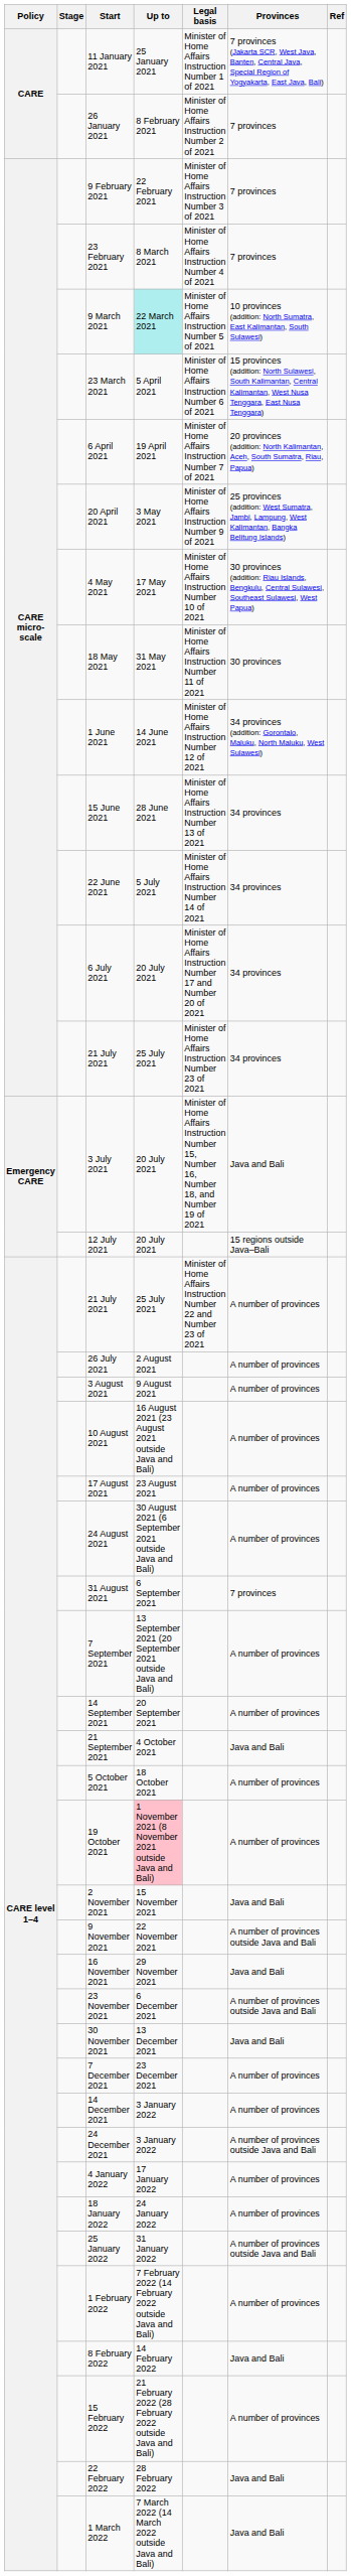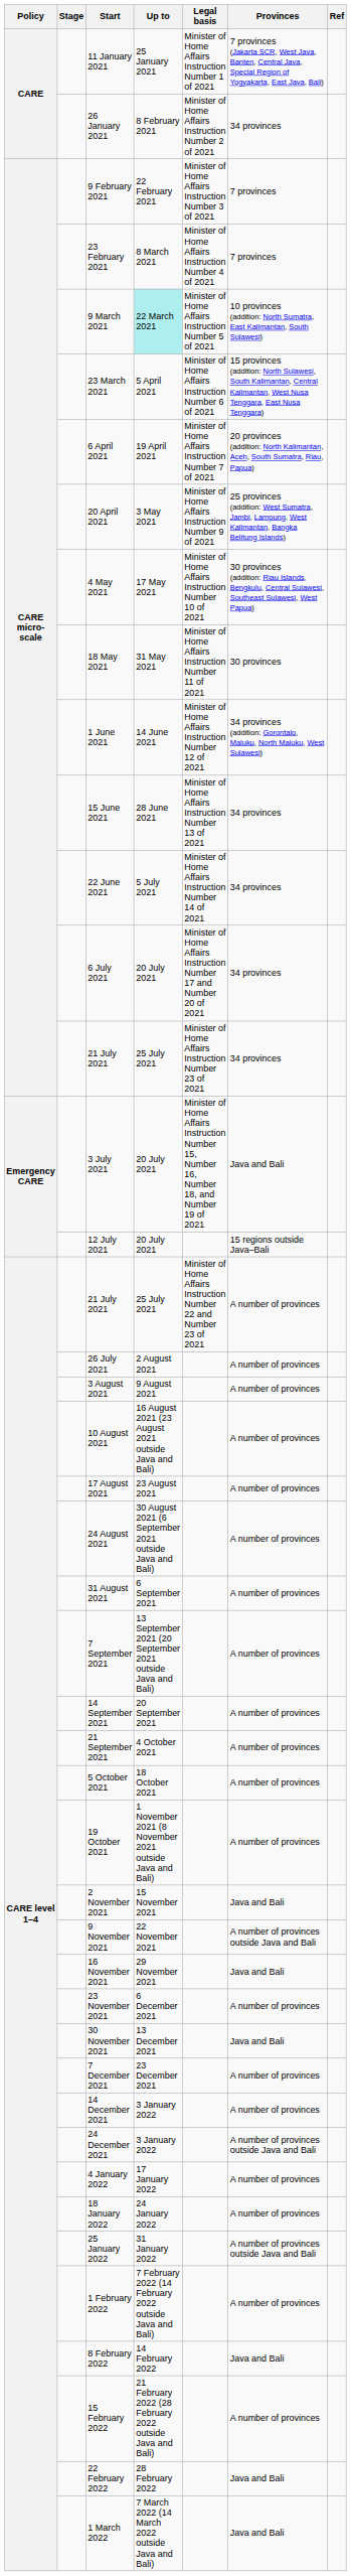26 January 2021 | Provinces: 7 provinces -> 34 provinces
31 August 2021 | Provinces: 7 provinces -> A number of provinces
21 September 2021 | Provinces: Java and Bali -> A number of provinces
19 October 2021 | Up to: pink background -> no background
23 November 2021 | Provinces: A number of provinces outside Java and Bali -> A number of provinces
